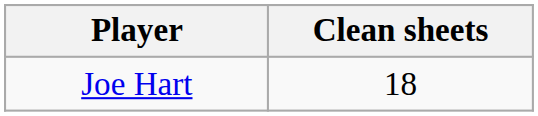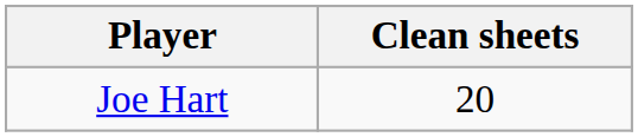Joe Hart | Clean sheets: 18 -> 20
